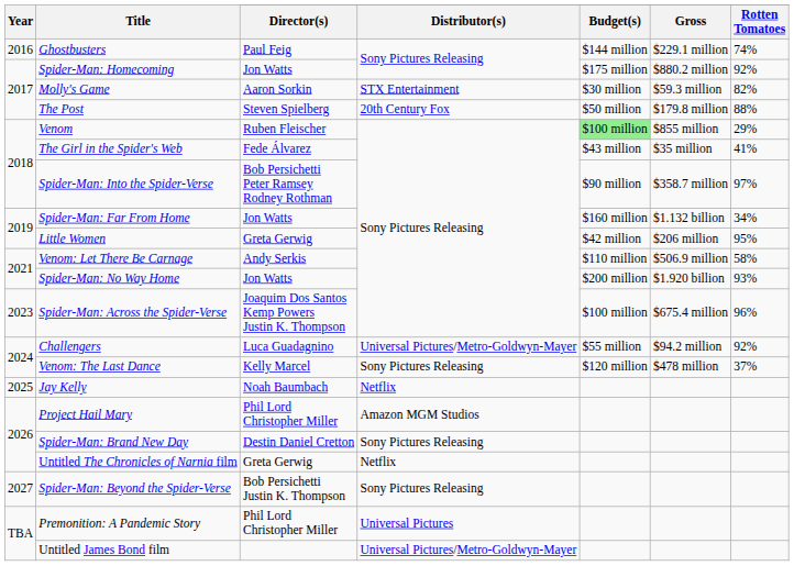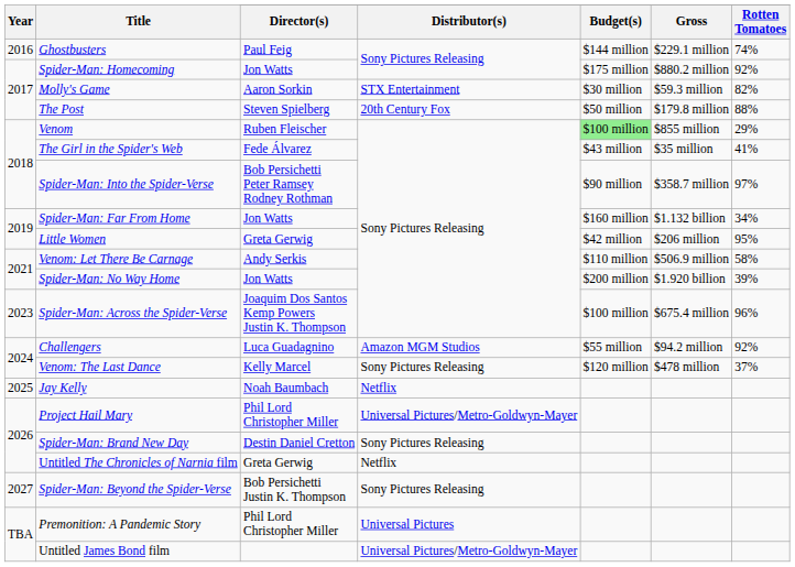Spider-Man: No Way Home | Rotten Tomatoes: 93% -> 39%
Challengers | Distributor(s): Universal Pictures/Metro-Goldwyn-Mayer -> Amazon MGM Studios
Project Hail Mary | Distributor(s): Amazon MGM Studios -> Universal Pictures/Metro-Goldwyn-Mayer
